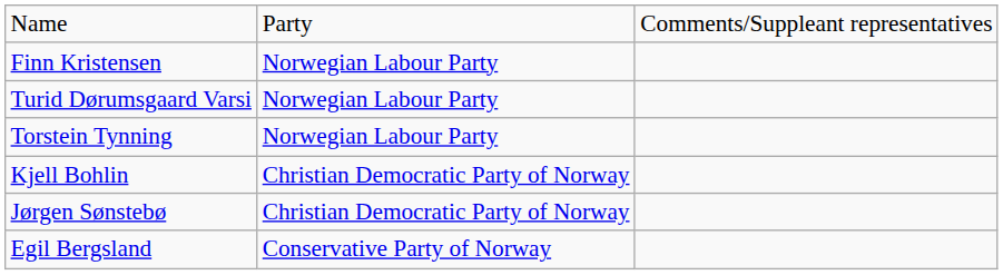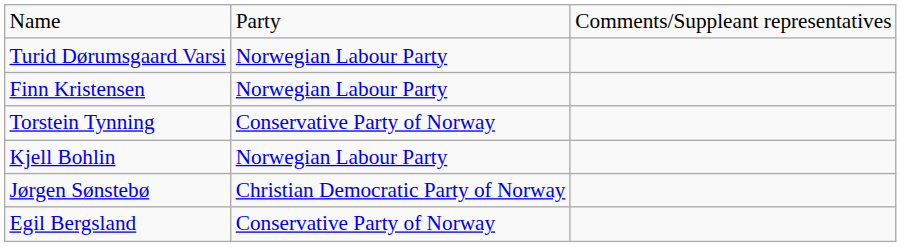rows swapped: Finn Kristensen <-> Turid Dørumsgaard Varsi
Torstein Tynning | column 2: Norwegian Labour Party -> Conservative Party of Norway
Kjell Bohlin | column 2: Christian Democratic Party of Norway -> Norwegian Labour Party
